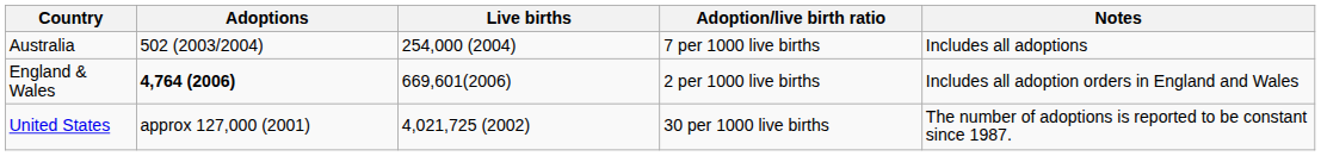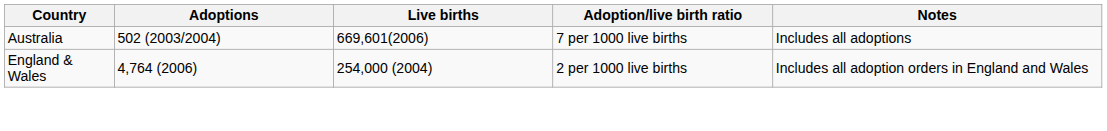Australia | Live births: 254,000 (2004) -> 669,601(2006)
England & Wales | Adoptions: bold -> normal
England & Wales | Live births: 669,601(2006) -> 254,000 (2004)
- row: United States | approx 127,000 (2001) | 4,021,725 (2002) | 30 per 1000 live births | The number of adoptions is reported to be constant since 1987.
